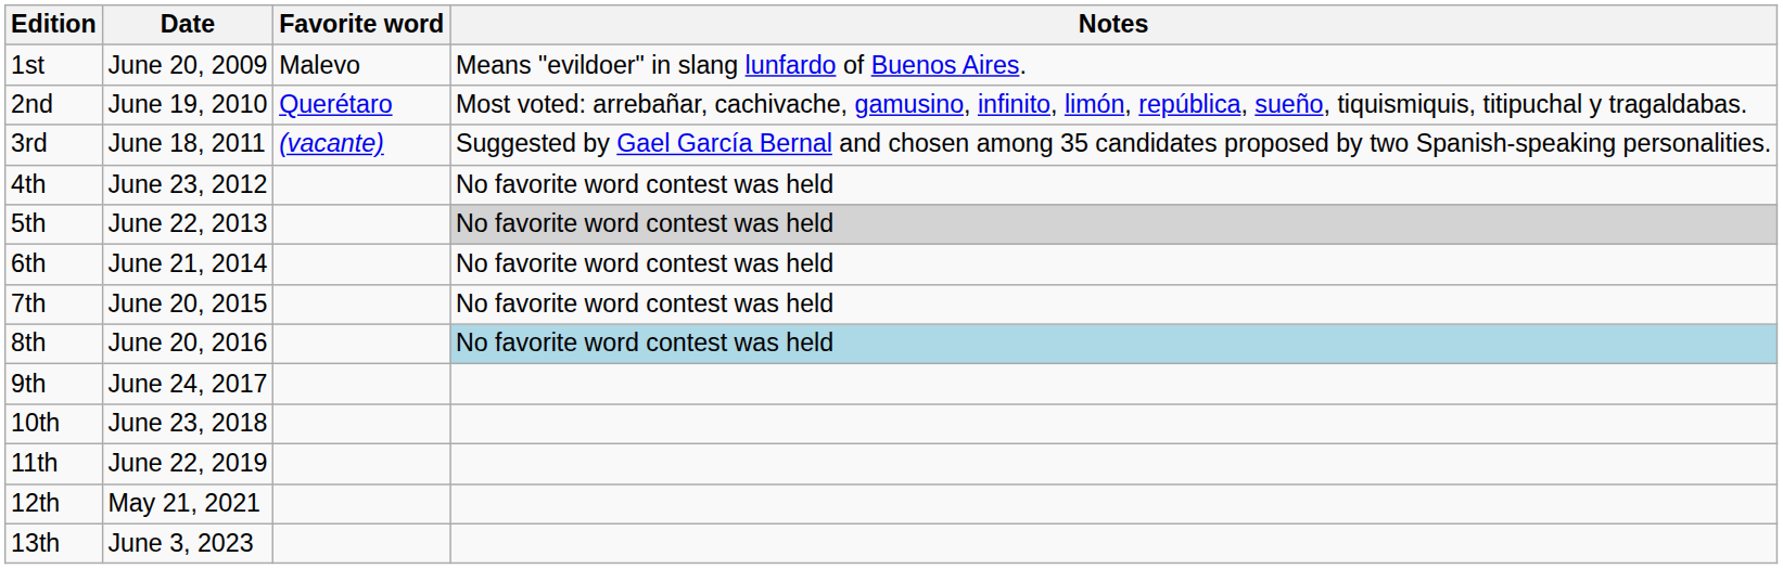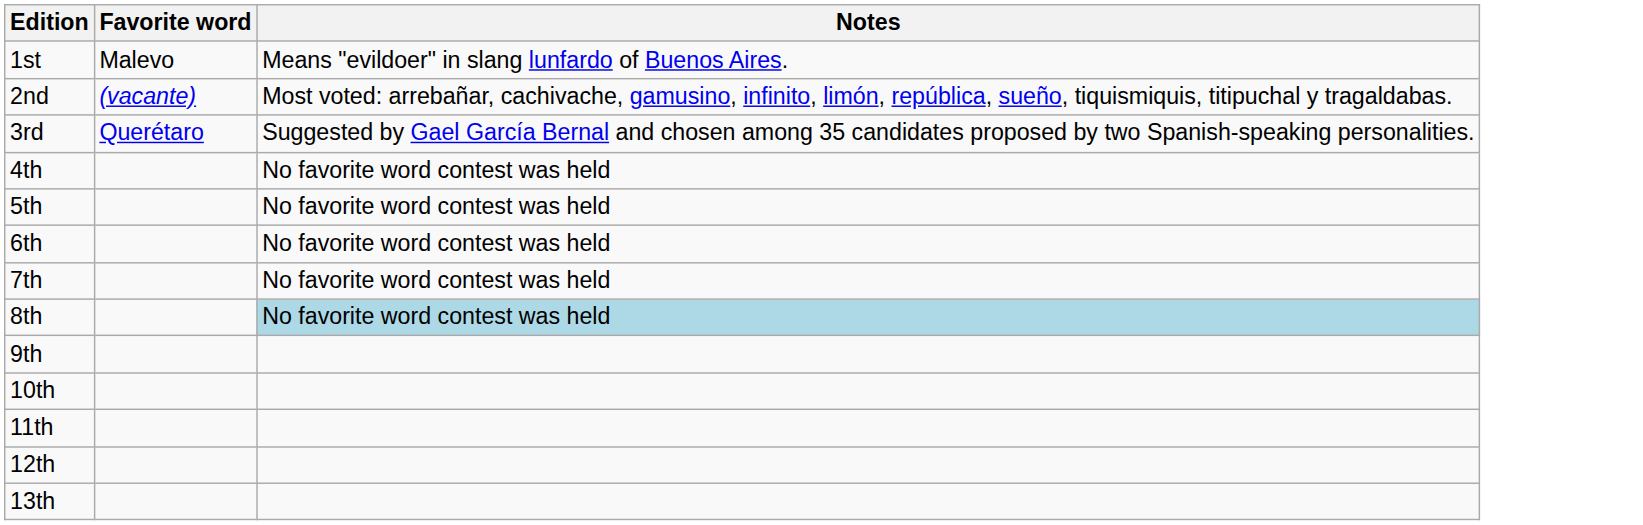- column: Date | June 20, 2009 | June 19, 2010 | June 18, 2011 | June 23, 2012 | June 22, 2013 | June 21, 2014 | June 20, 2015 | June 20, 2016 | June 24, 2017 | June 23, 2018 | June 22, 2019 | May 21, 2021 | June 3, 2023
2nd | Favorite word: Querétaro -> (vacante)
3rd | Favorite word: (vacante) -> Querétaro
5th | Notes: lightgrey background -> no background
